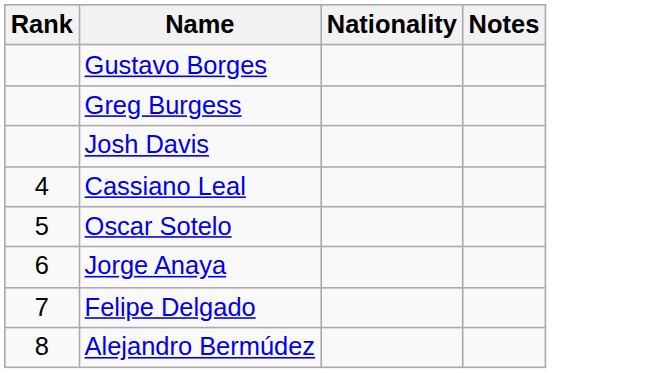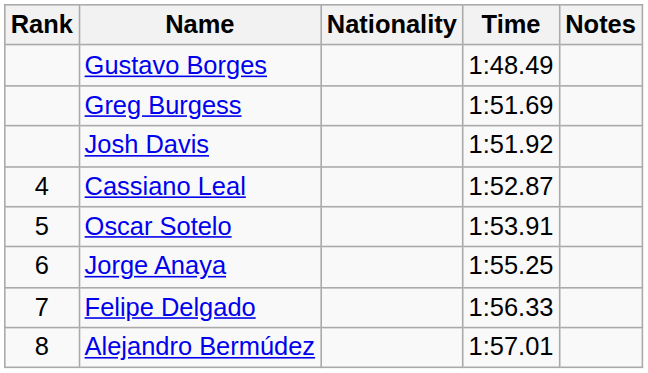+ column: Time | 1:48.49 | 1:51.69 | 1:51.92 | 1:52.87 | 1:53.91 | 1:55.25 | 1:56.33 | 1:57.01
